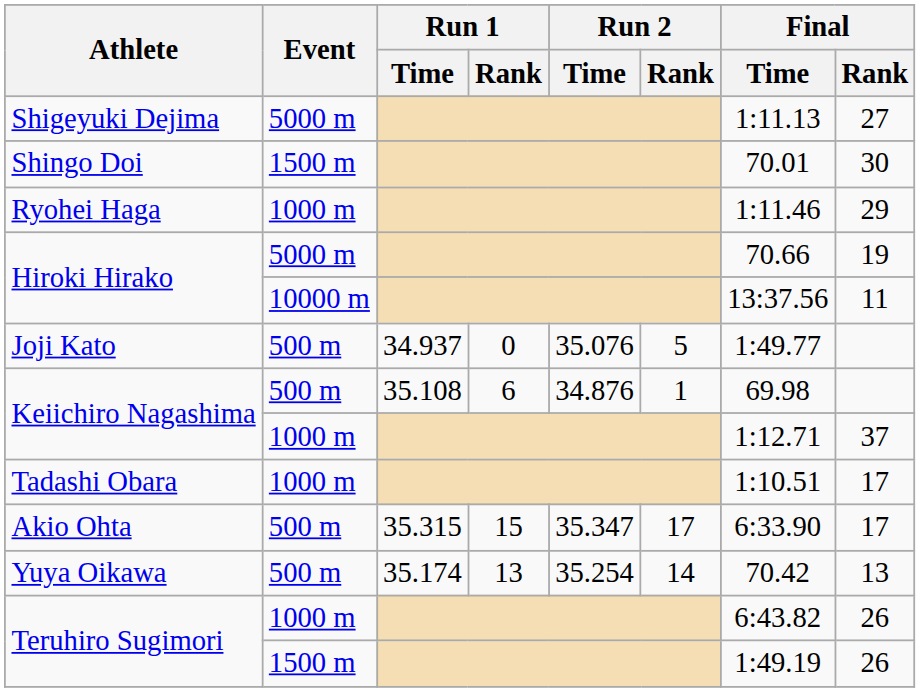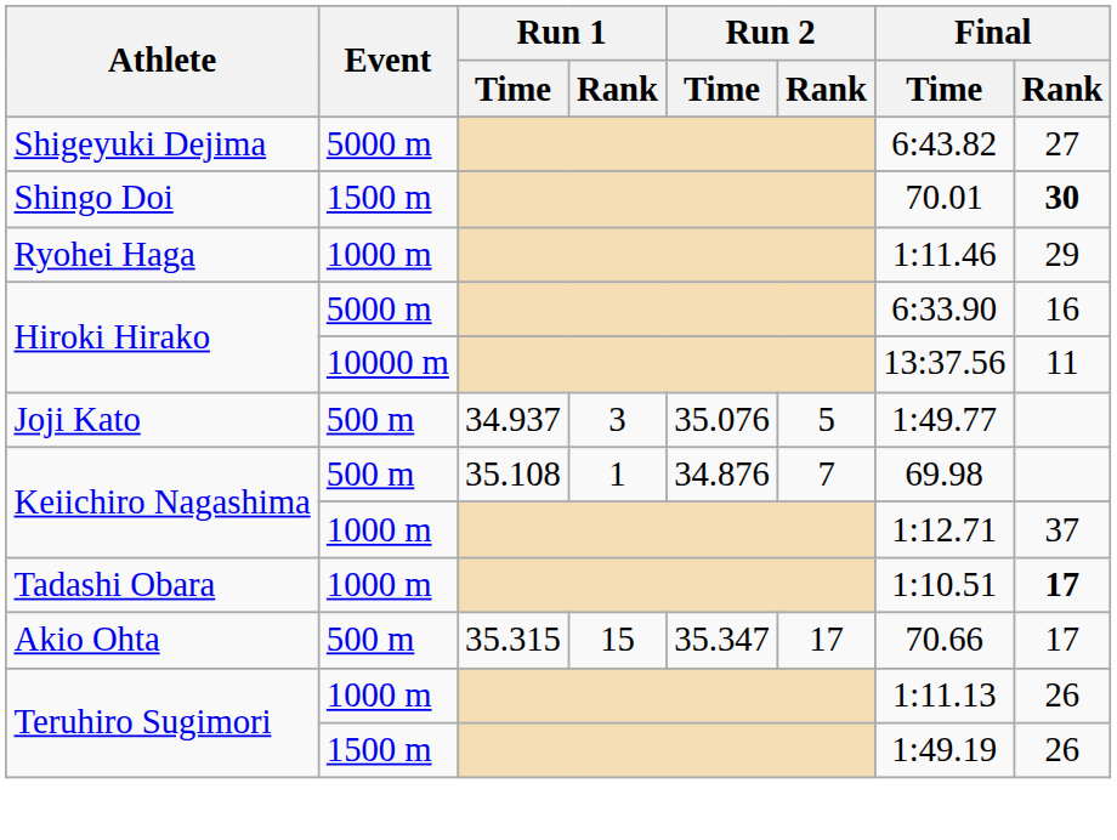Shigeyuki Dejima | Final / Time: 1:11.13 -> 6:43.82
Shingo Doi | Final / Rank: normal -> bold
Hiroki Hirako / 5000 m | Final / Time: 70.66 -> 6:33.90
Hiroki Hirako / 5000 m | Final / Rank: 19 -> 16
Joji Kato | Run 1 / Rank: 0 -> 3
Keiichiro Nagashima / 500 m | Run 1 / Rank: 6 -> 1
Keiichiro Nagashima / 500 m | Run 2 / Rank: 1 -> 7
Tadashi Obara | Final / Rank: normal -> bold
Akio Ohta | Final / Time: 6:33.90 -> 70.66
- row: Yuya Oikawa | 500 m | 35.174 | 13 | 35.254 | 14 | 70.42 | 13
Teruhiro Sugimori / 1000 m | Final / Time: 6:43.82 -> 1:11.13
